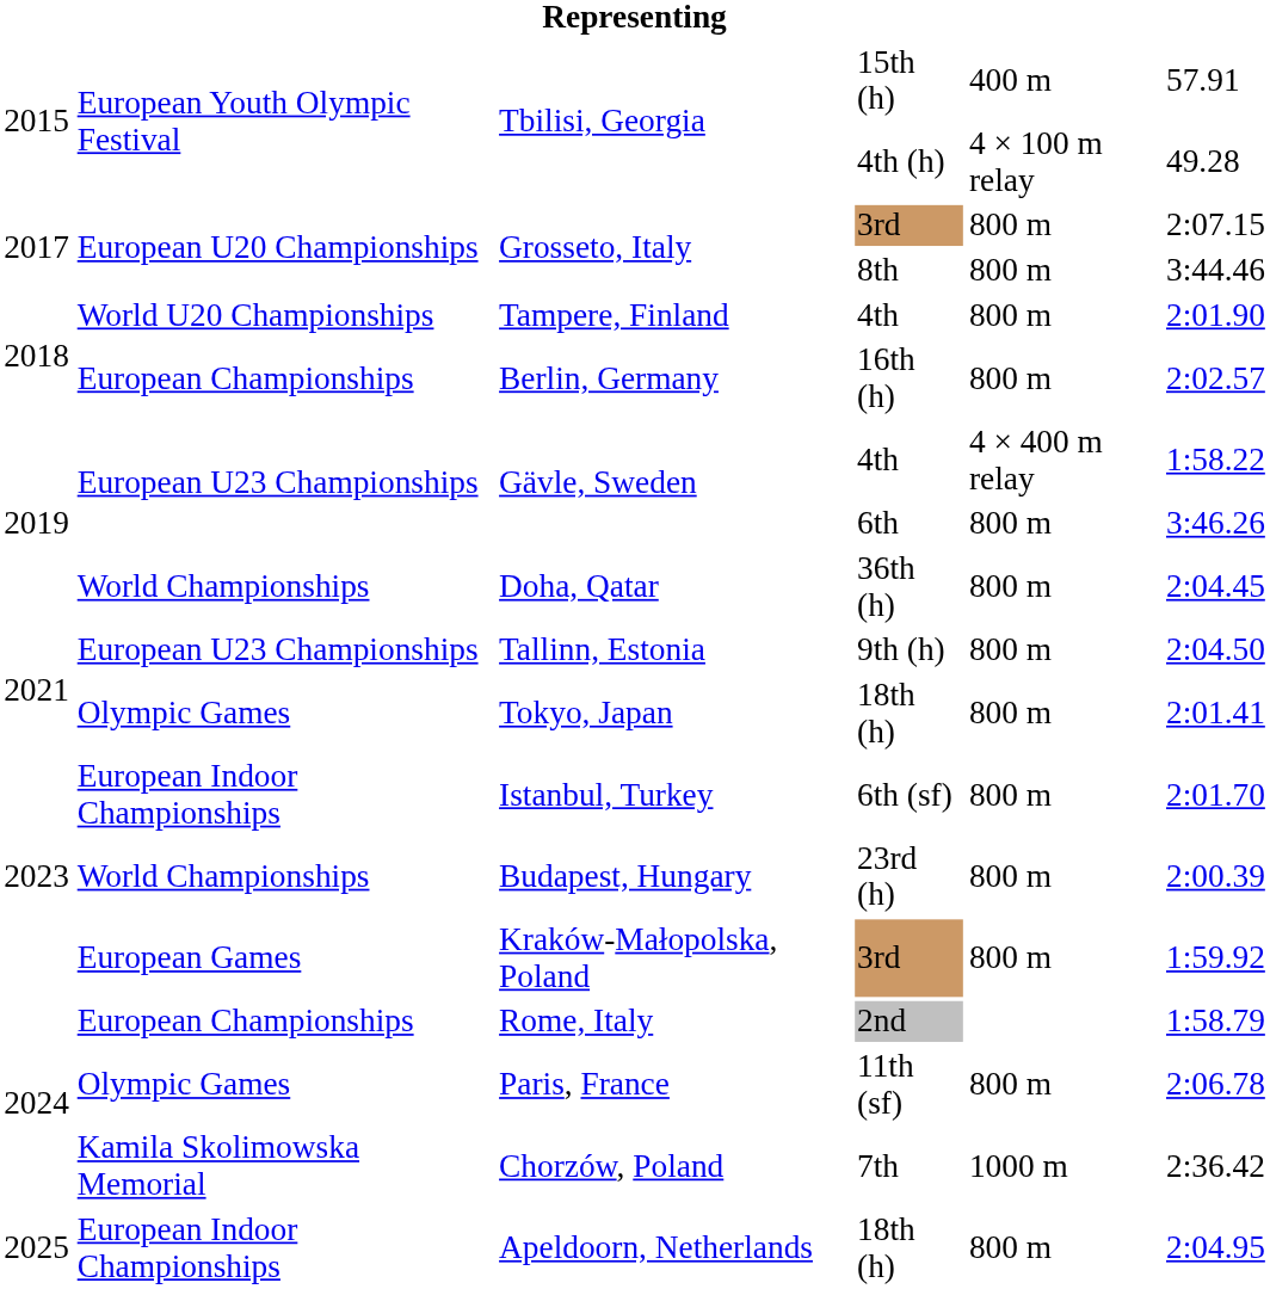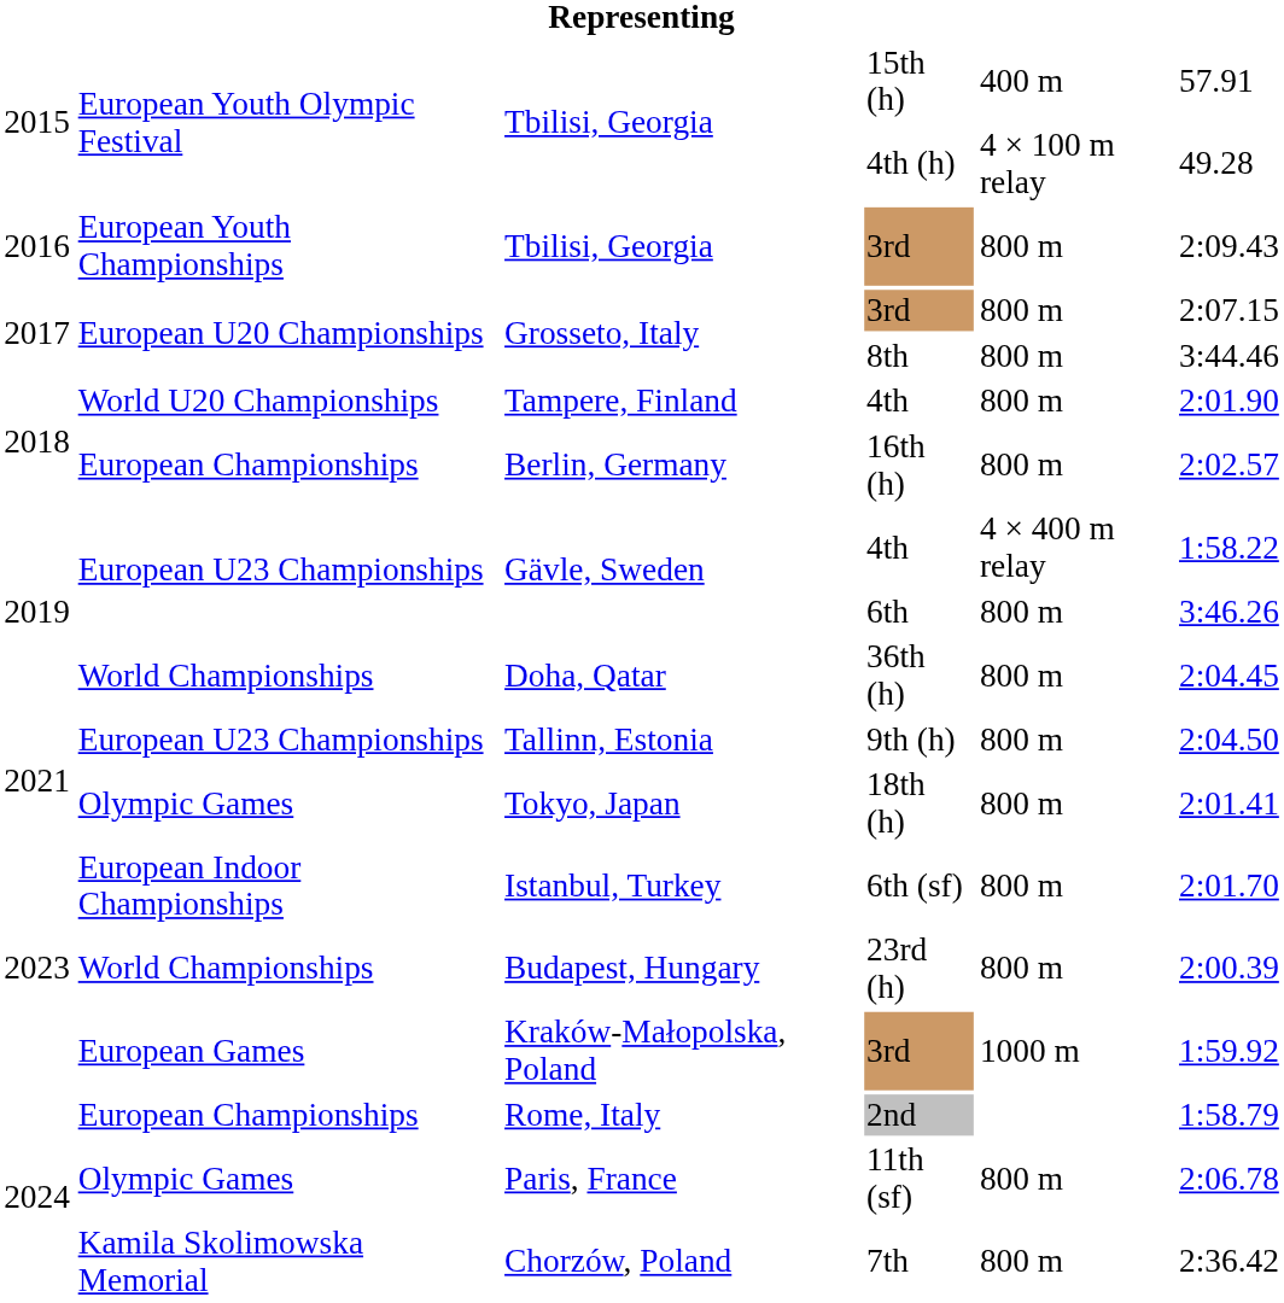+ row: 2016 | European Youth Championships | Tbilisi, Georgia | 3rd | 800 m | 2:09.43
Kraków-Małopolska, Poland | column 5: 800 m -> 1000 m
Chorzów, Poland | column 5: 1000 m -> 800 m
- row: 2025 | European Indoor Championships | Apeldoorn, Netherlands | 18th (h) | 800 m | 2:04.95
